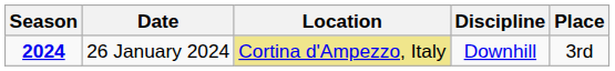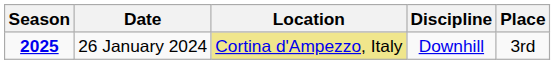26 January 2024 | Season: 2024 -> 2025
